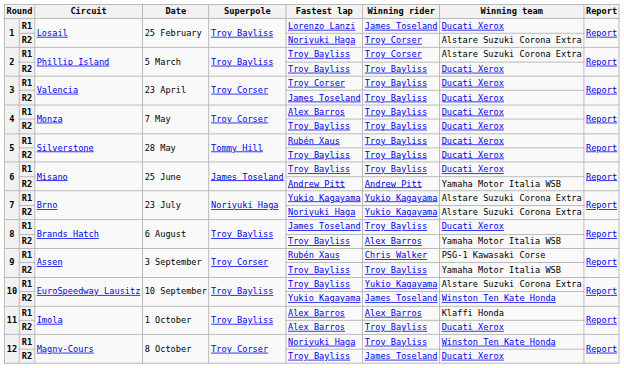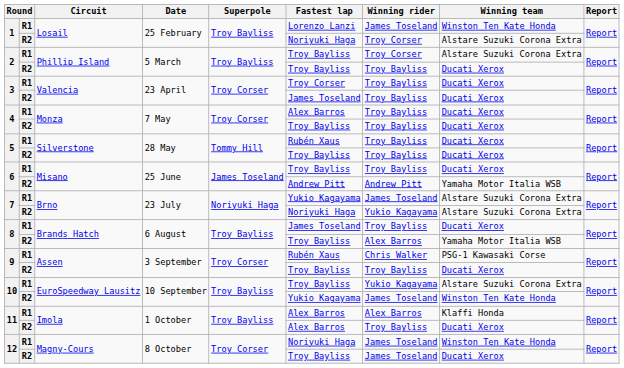1 / R1 | Winning team: Ducati Xerox -> Winston Ten Kate Honda
7 / R1 | Winning rider: Yukio Kagayama -> James Toseland
9 / R2 | Winning team: Yamaha Motor Italia WSB -> Ducati Xerox
12 / R1 | Winning rider: Troy Bayliss -> James Toseland
